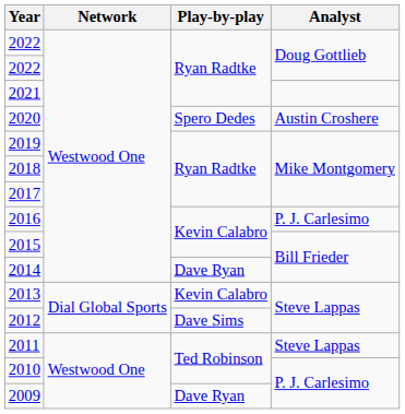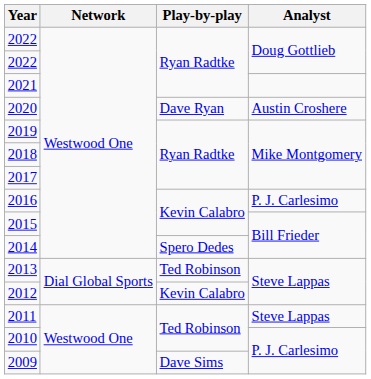2020 | Play-by-play: Spero Dedes -> Dave Ryan
2014 | Play-by-play: Dave Ryan -> Spero Dedes
2013 | Play-by-play: Kevin Calabro -> Ted Robinson
2012 | Play-by-play: Dave Sims -> Kevin Calabro
2009 | Play-by-play: Dave Ryan -> Dave Sims
